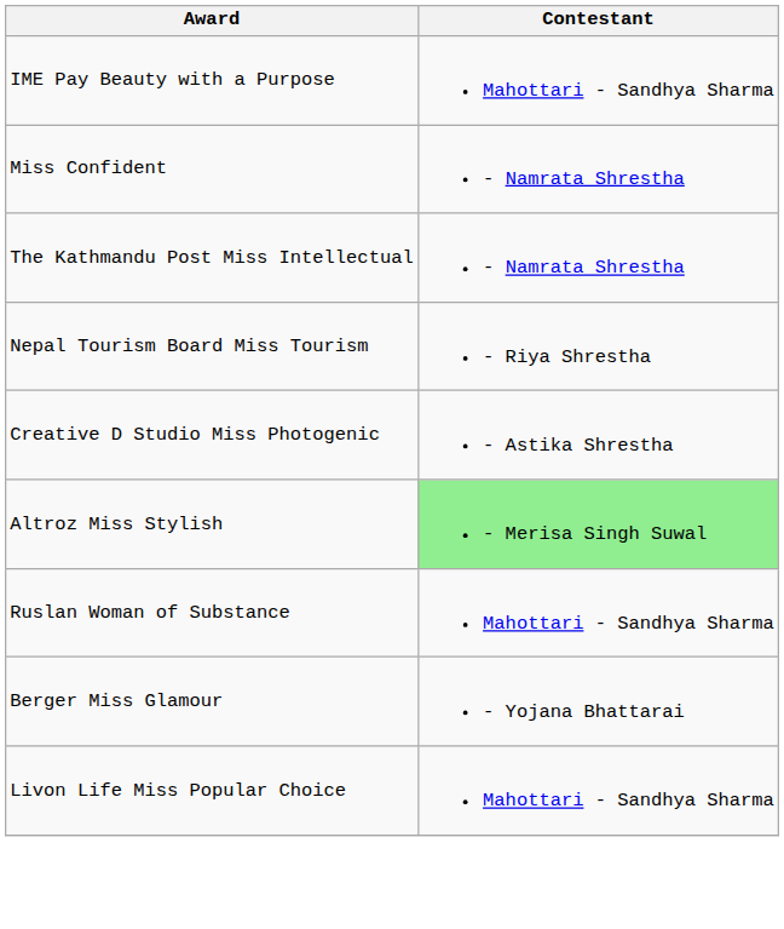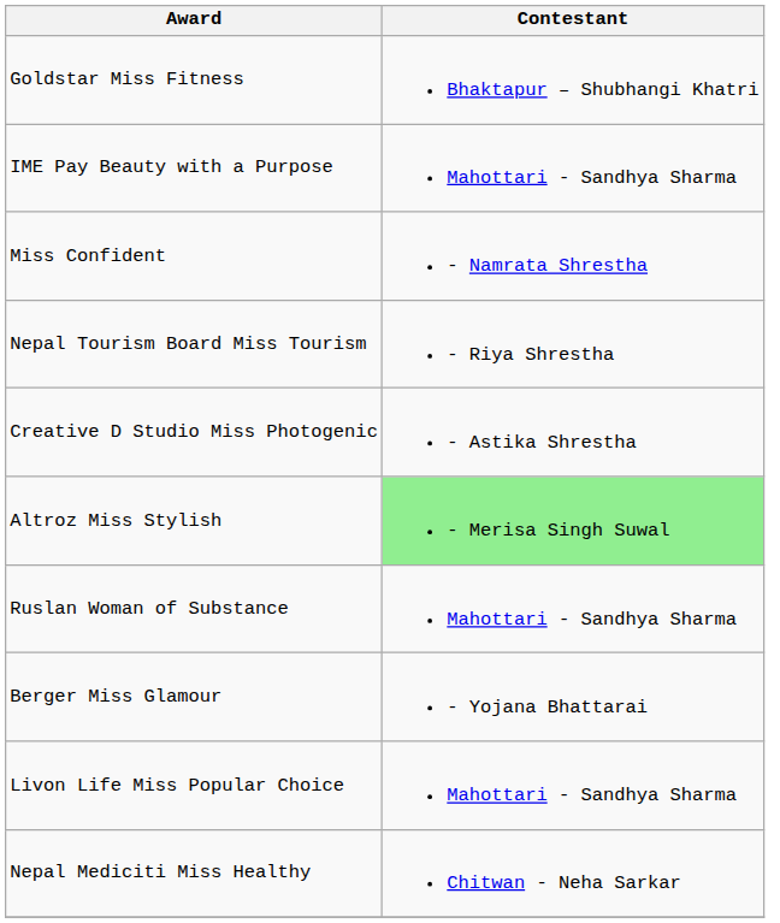+ row: Goldstar Miss Fitness | Bhaktapur – Shubhangi Khatri
- row: The Kathmandu Post Miss Intellectual | - Namrata Shrestha
+ row: Nepal Mediciti Miss Healthy | Chitwan - Neha Sarkar
